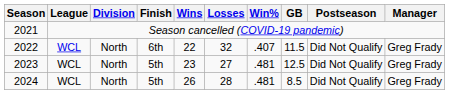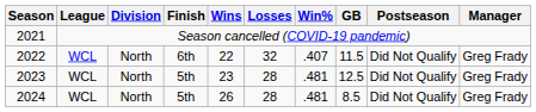2023 | Losses: 27 -> 28
